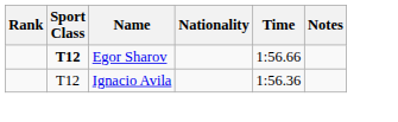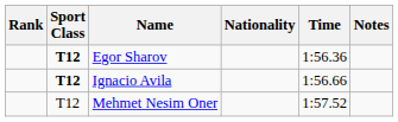Egor Sharov | Time: 1:56.66 -> 1:56.36
Ignacio Avila | Sport Class: normal -> bold
Ignacio Avila | Time: 1:56.36 -> 1:56.66
+ row: T12 | Mehmet Nesim Oner | 1:57.52
